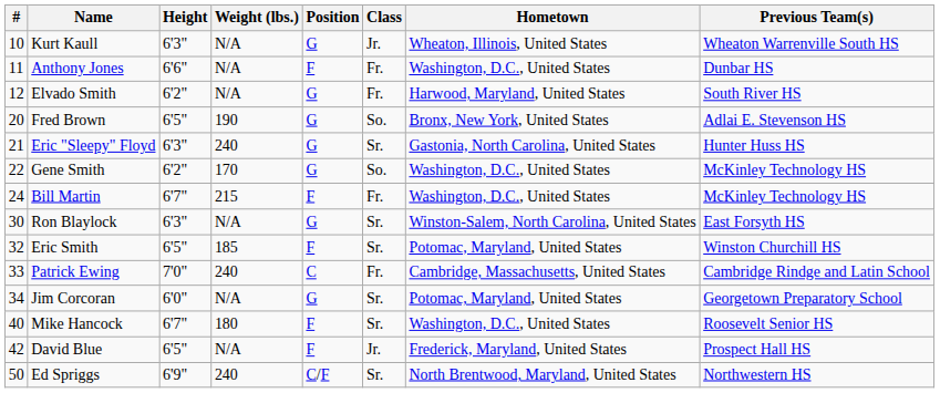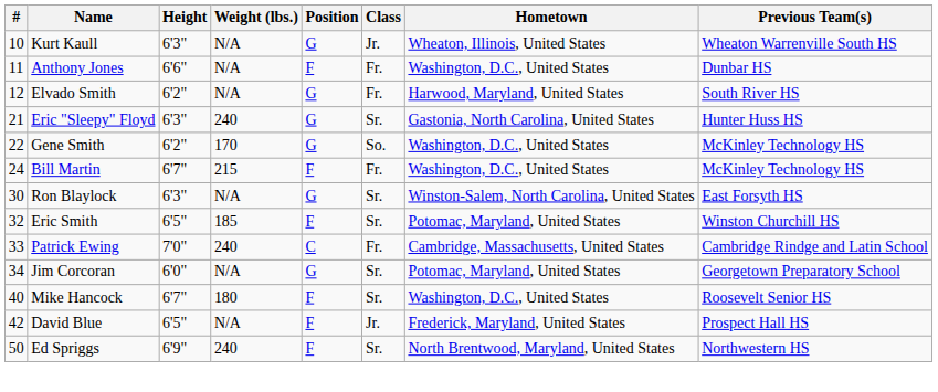- row: 20 | Fred Brown | 6'5" | 190 | G | So. | Bronx, New York, United States | Adlai E. Stevenson HS
Ed Spriggs | Position: C/F -> F
